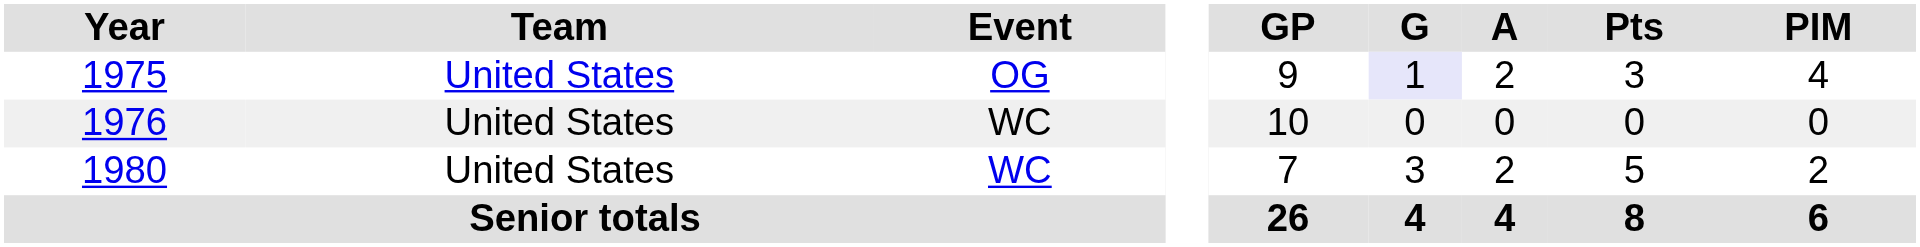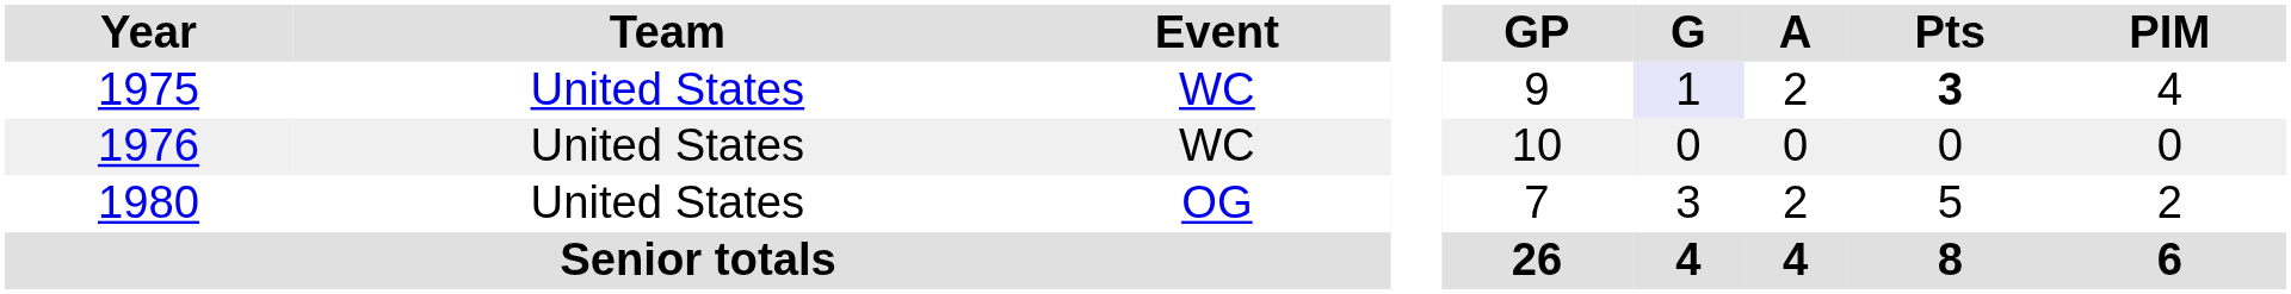1975 | Event: OG -> WC
1975 | Pts: normal -> bold
1980 | Event: WC -> OG
